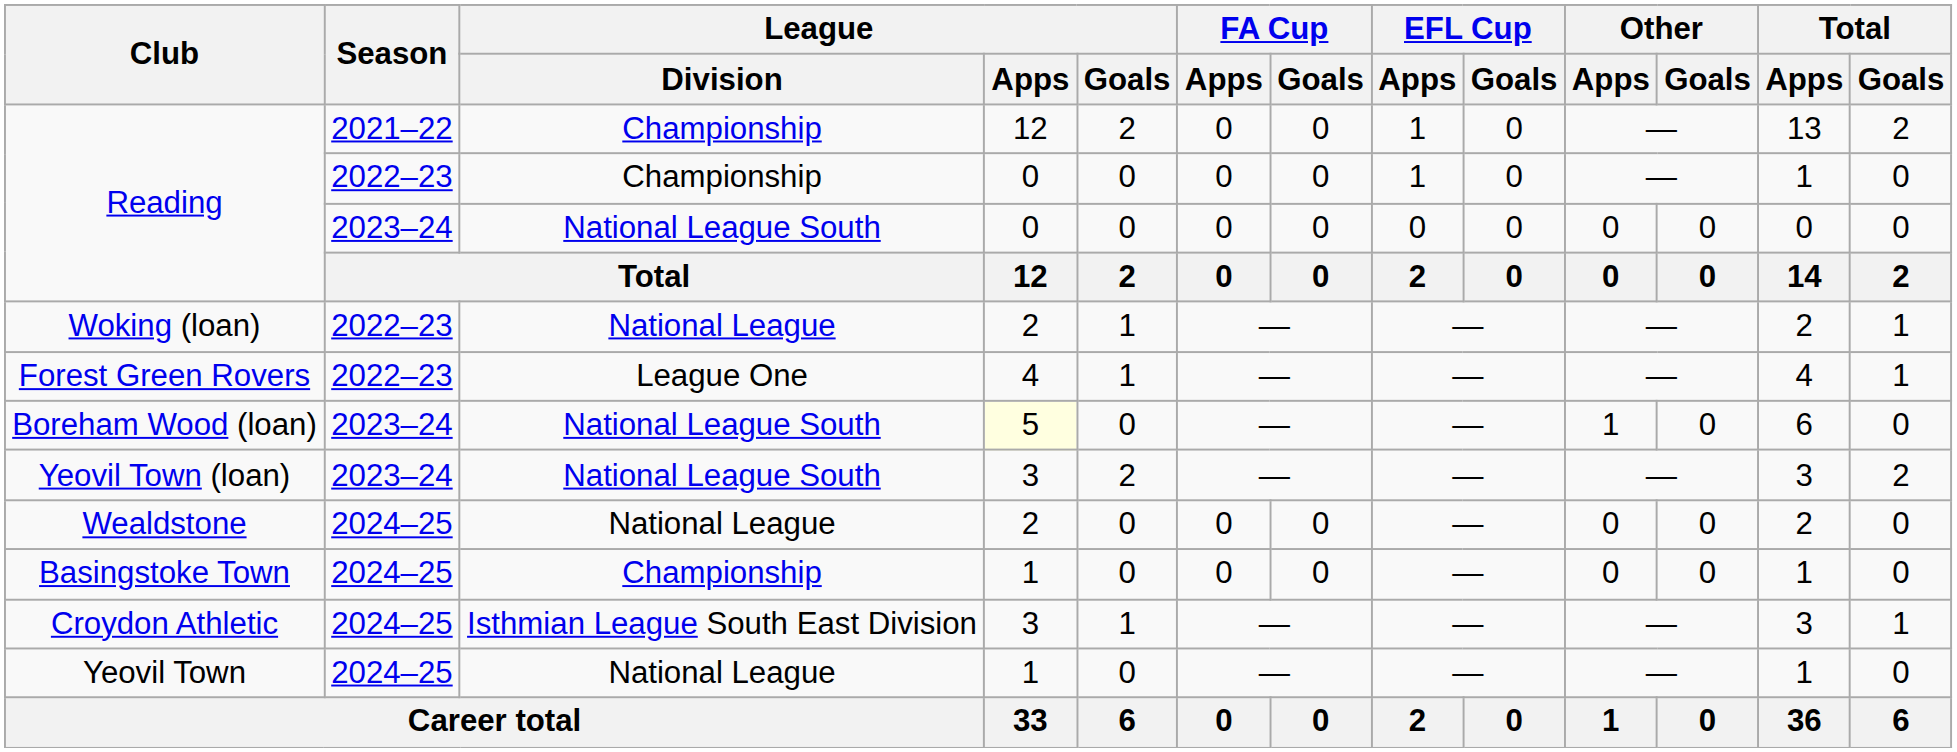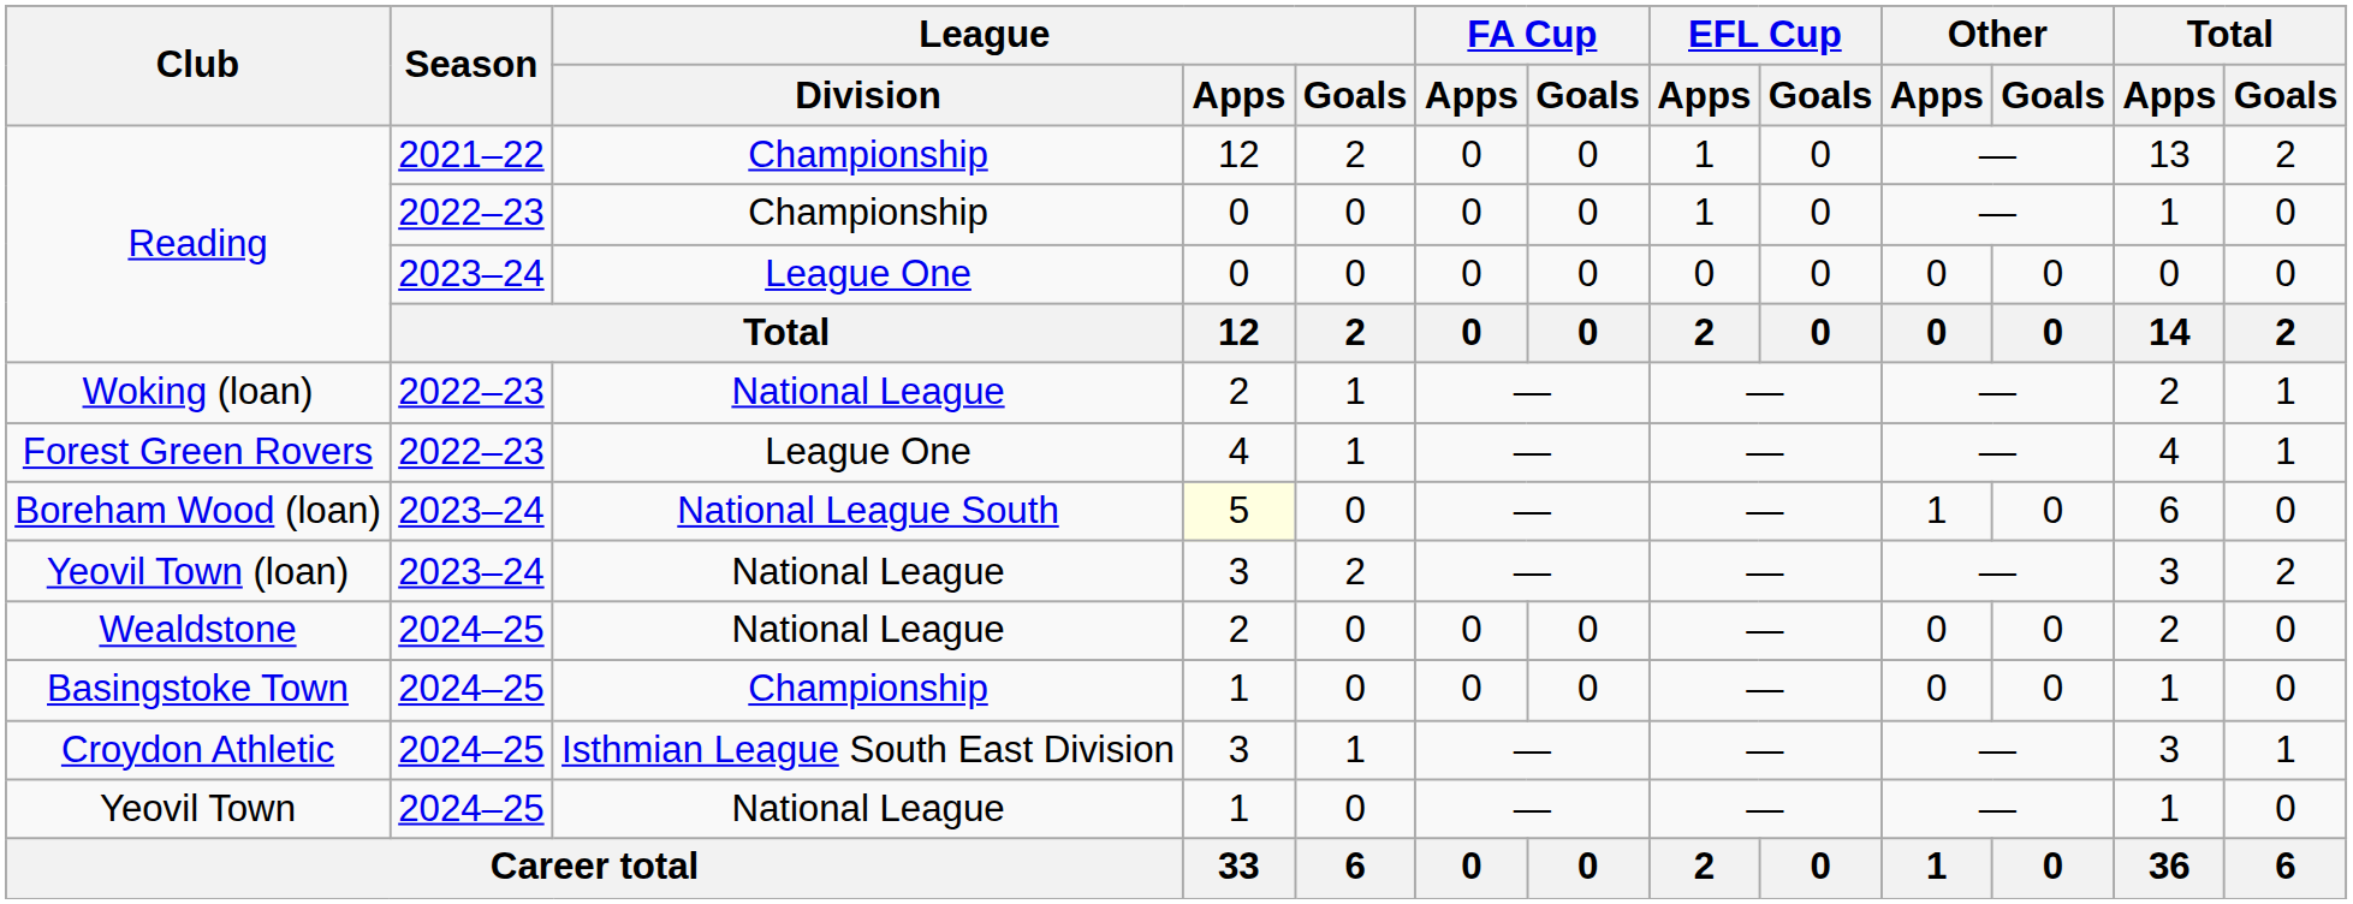Reading / 2023–24 | League / Division: National League South -> League One
Yeovil Town (loan) | League / Division: National League South -> National League
